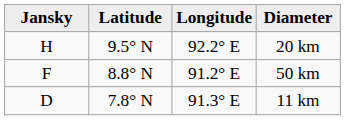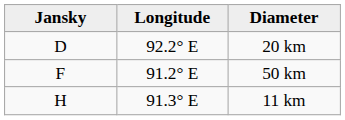- column: Latitude | 9.5° N | 8.8° N | 7.8° N
20 km | Jansky: H -> D
11 km | Jansky: D -> H
